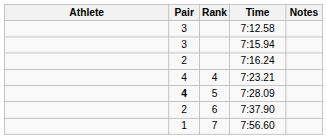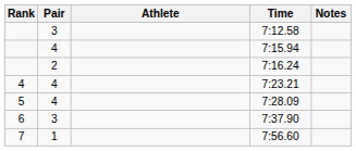columns swapped: Rank <-> Athlete
7:15.94 | Pair: 3 -> 4
7:28.09 | Pair: bold -> normal
7:37.90 | Pair: 2 -> 3
